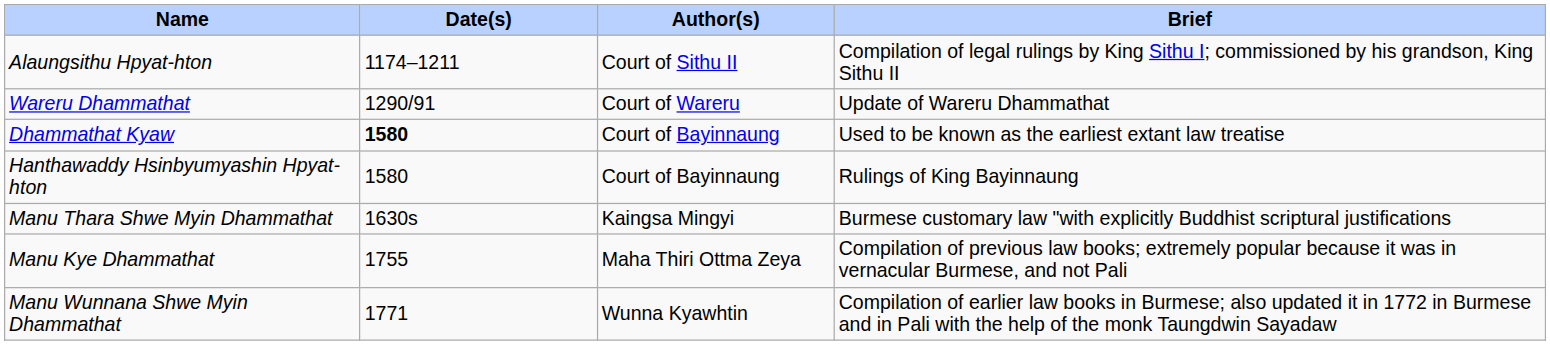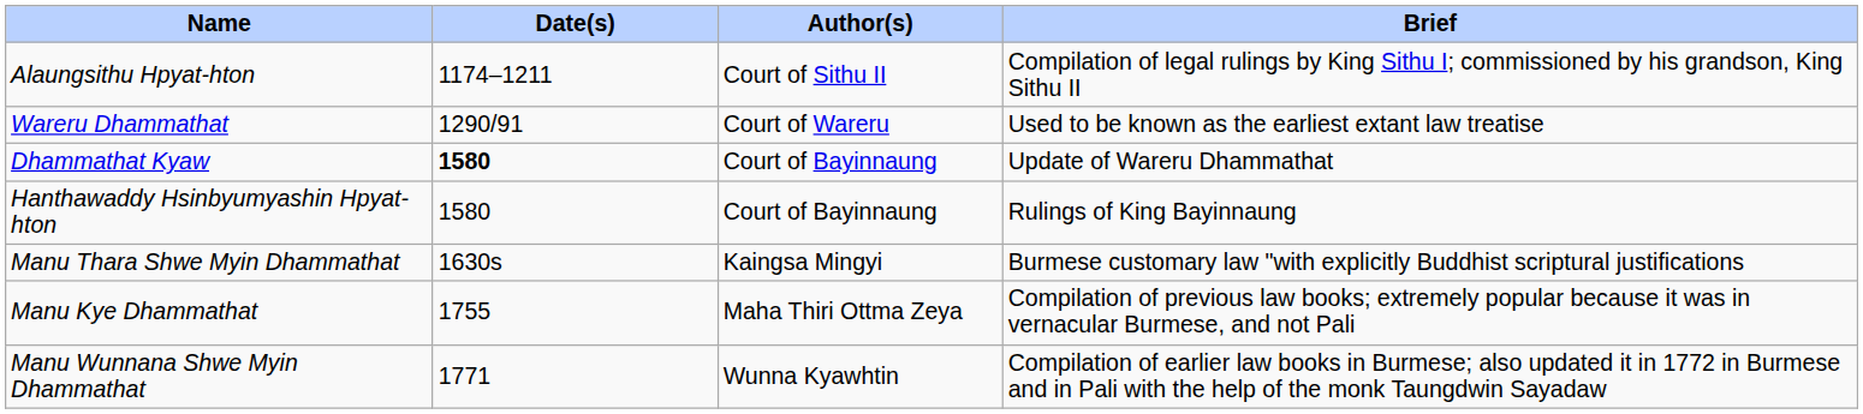Wareru Dhammathat | Brief: Update of Wareru Dhammathat -> Used to be known as the earliest extant law treatise
Dhammathat Kyaw | Brief: Used to be known as the earliest extant law treatise -> Update of Wareru Dhammathat
